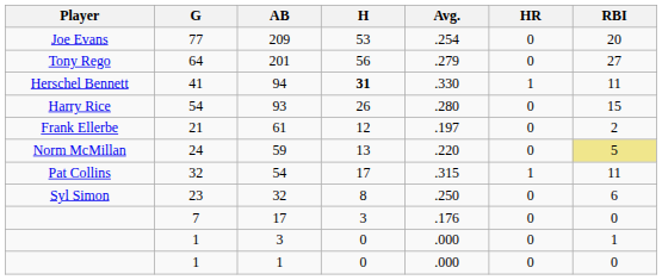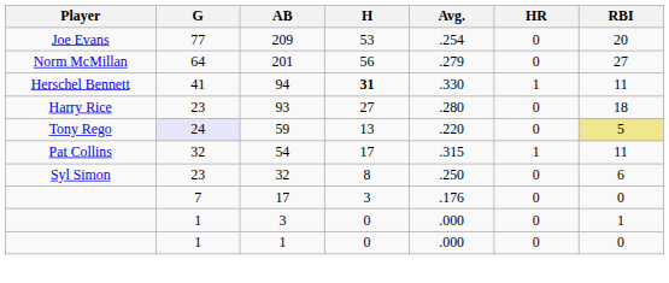201 | Player: Tony Rego -> Norm McMillan
93 | G: 54 -> 23
93 | H: 26 -> 27
93 | RBI: 15 -> 18
- row: Frank Ellerbe | 21 | 61 | 12 | .197 | 0 | 2
59 | Player: Norm McMillan -> Tony Rego
59 | G: no background -> lavender background
